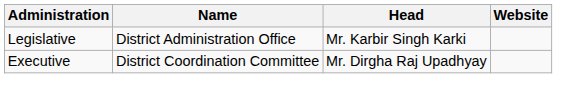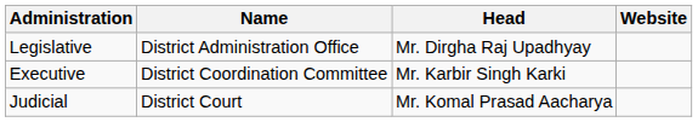Legislative | Head: Mr. Karbir Singh Karki -> Mr. Dirgha Raj Upadhyay
Executive | Head: Mr. Dirgha Raj Upadhyay -> Mr. Karbir Singh Karki
+ row: Judicial | District Court | Mr. Komal Prasad Aacharya
